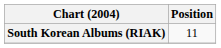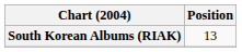South Korean Albums (RIAK) | Position: 11 -> 13
